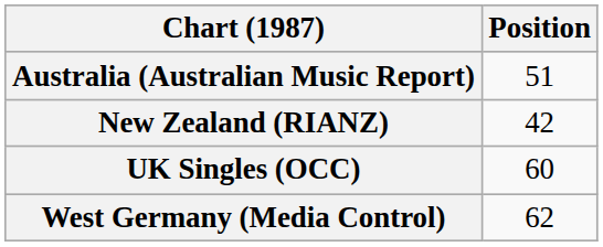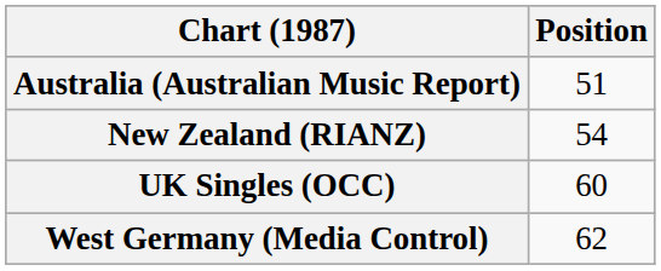New Zealand (RIANZ) | Position: 42 -> 54
